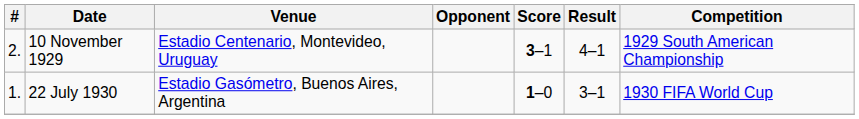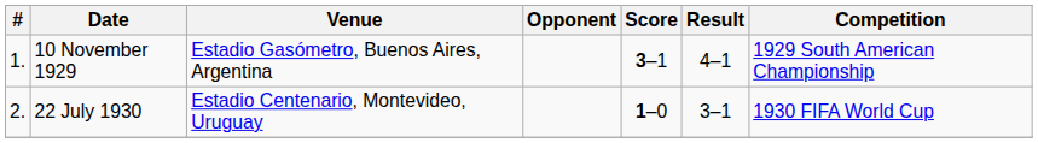10 November 1929 | #: 2. -> 1.
10 November 1929 | Venue: Estadio Centenario, Montevideo, Uruguay -> Estadio Gasómetro, Buenos Aires, Argentina
22 July 1930 | #: 1. -> 2.
22 July 1930 | Venue: Estadio Gasómetro, Buenos Aires, Argentina -> Estadio Centenario, Montevideo, Uruguay
